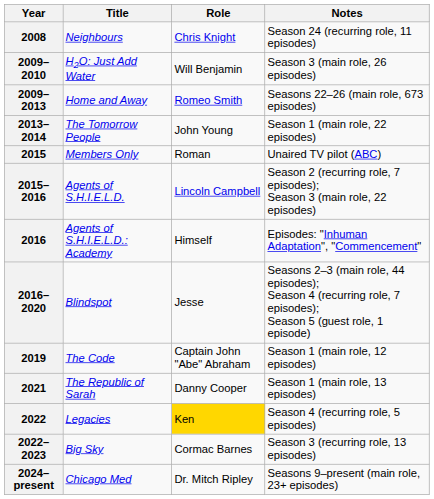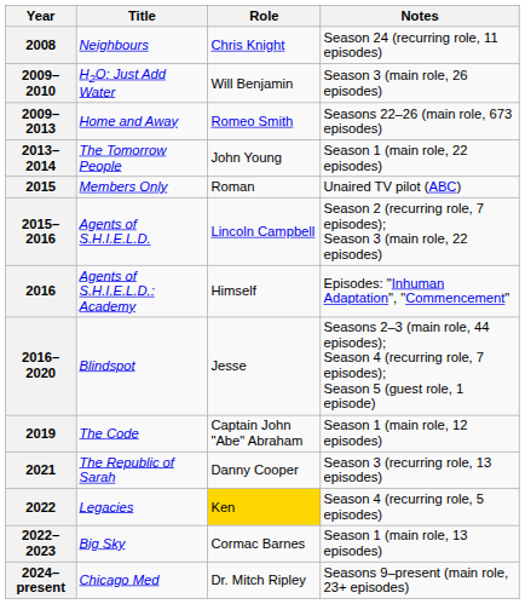2021 | Notes: Season 1 (main role, 13 episodes) -> Season 3 (recurring role, 13 episodes)
2022–2023 | Notes: Season 3 (recurring role, 13 episodes) -> Season 1 (main role, 13 episodes)
